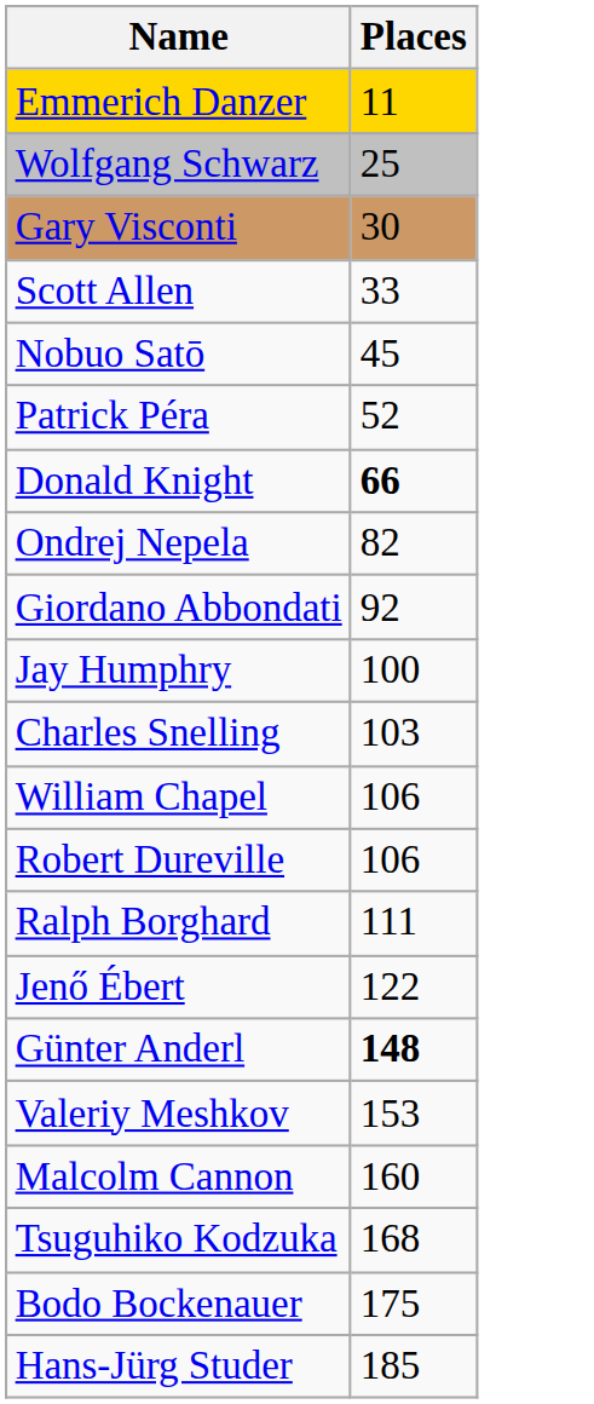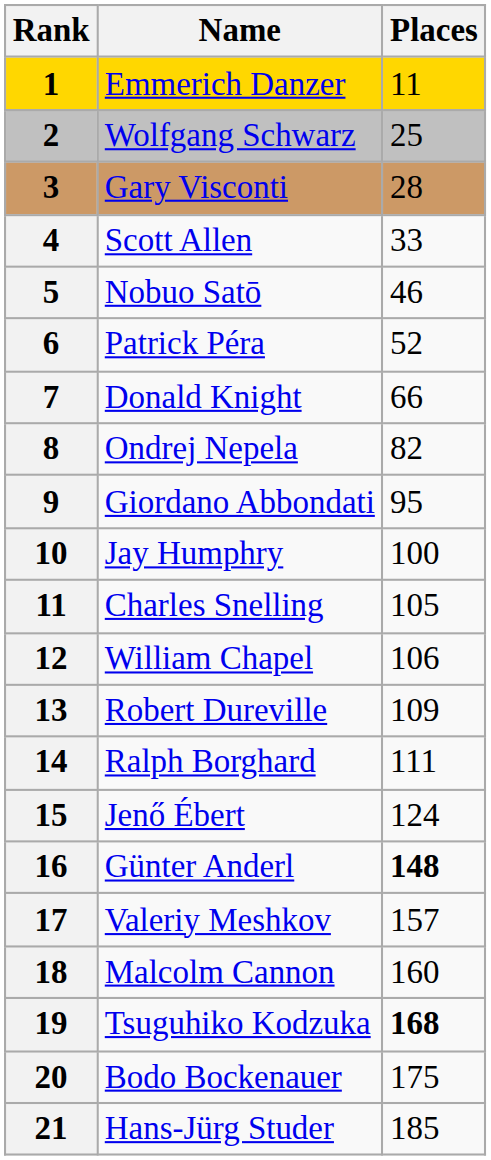+ column: Rank | 1 | 2 | 3 | 4 | 5 | 6 | 7 | 8 | 9 | 10 | 11 | 12 | 13 | 14 | 15 | 16 | 17 | 18 | 19 | 20 | 21
Gary Visconti | Places: 30 -> 28
Nobuo Satō | Places: 45 -> 46
Donald Knight | Places: bold -> normal
Giordano Abbondati | Places: 92 -> 95
Charles Snelling | Places: 103 -> 105
Robert Dureville | Places: 106 -> 109
Jenő Ébert | Places: 122 -> 124
Valeriy Meshkov | Places: 153 -> 157
Tsuguhiko Kodzuka | Places: normal -> bold
